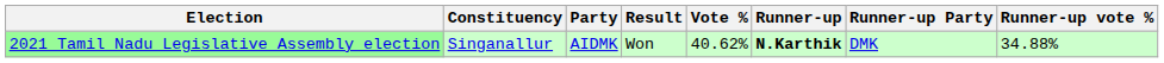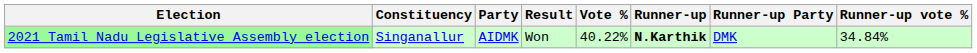2021 Tamil Nadu Legislative Assembly election | Vote %: 40.62% -> 40.22%
2021 Tamil Nadu Legislative Assembly election | Runner-up vote %: 34.88% -> 34.84%
